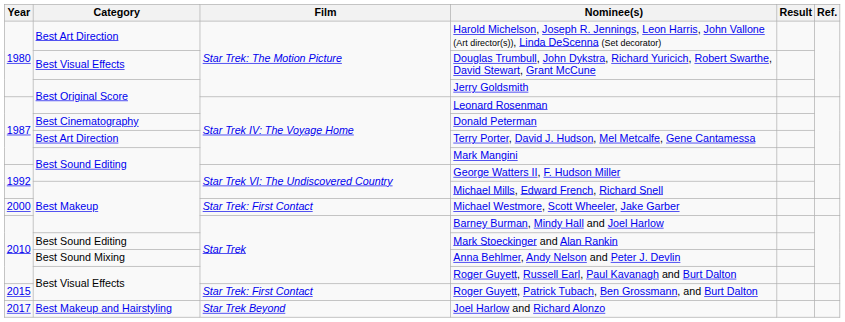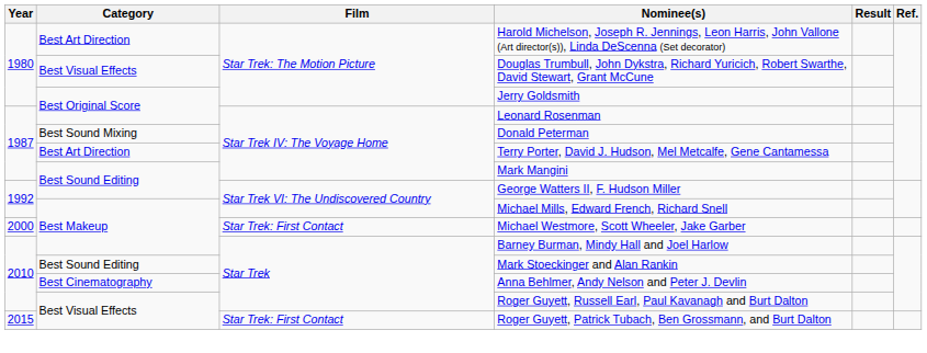Donald Peterman | Category: Best Cinematography -> Best Sound Mixing
Anna Behlmer, Andy Nelson and Peter J. Devlin | Category: Best Sound Mixing -> Best Cinematography
- row: 2017 | Best Makeup and Hairstyling | Star Trek Beyond | Joel Harlow and Richard Alonzo
